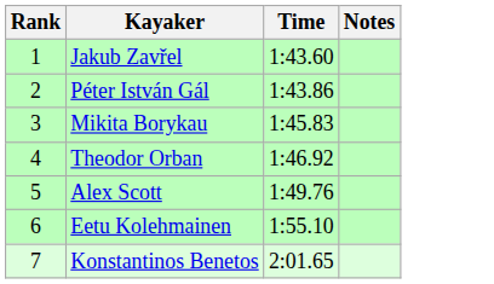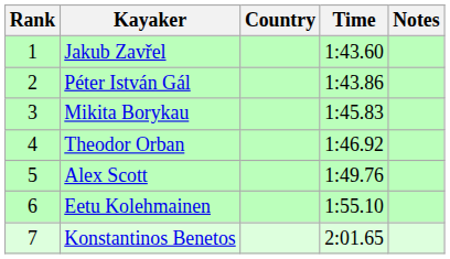+ column: Country
